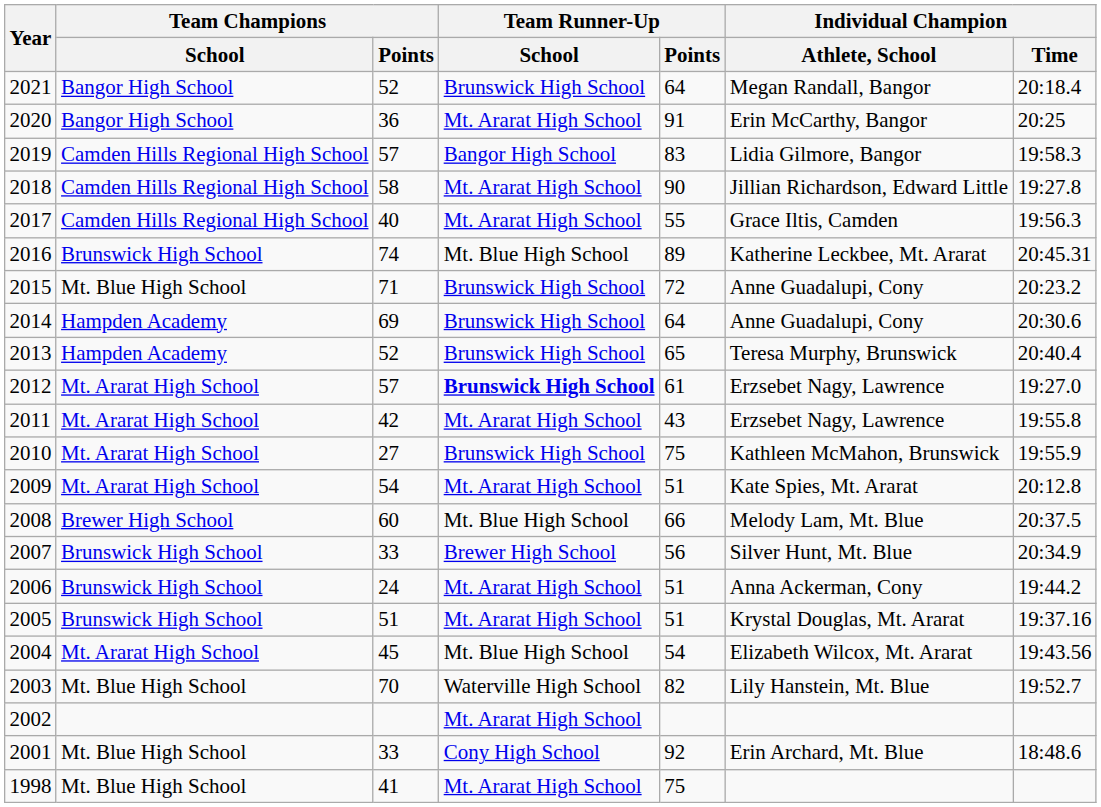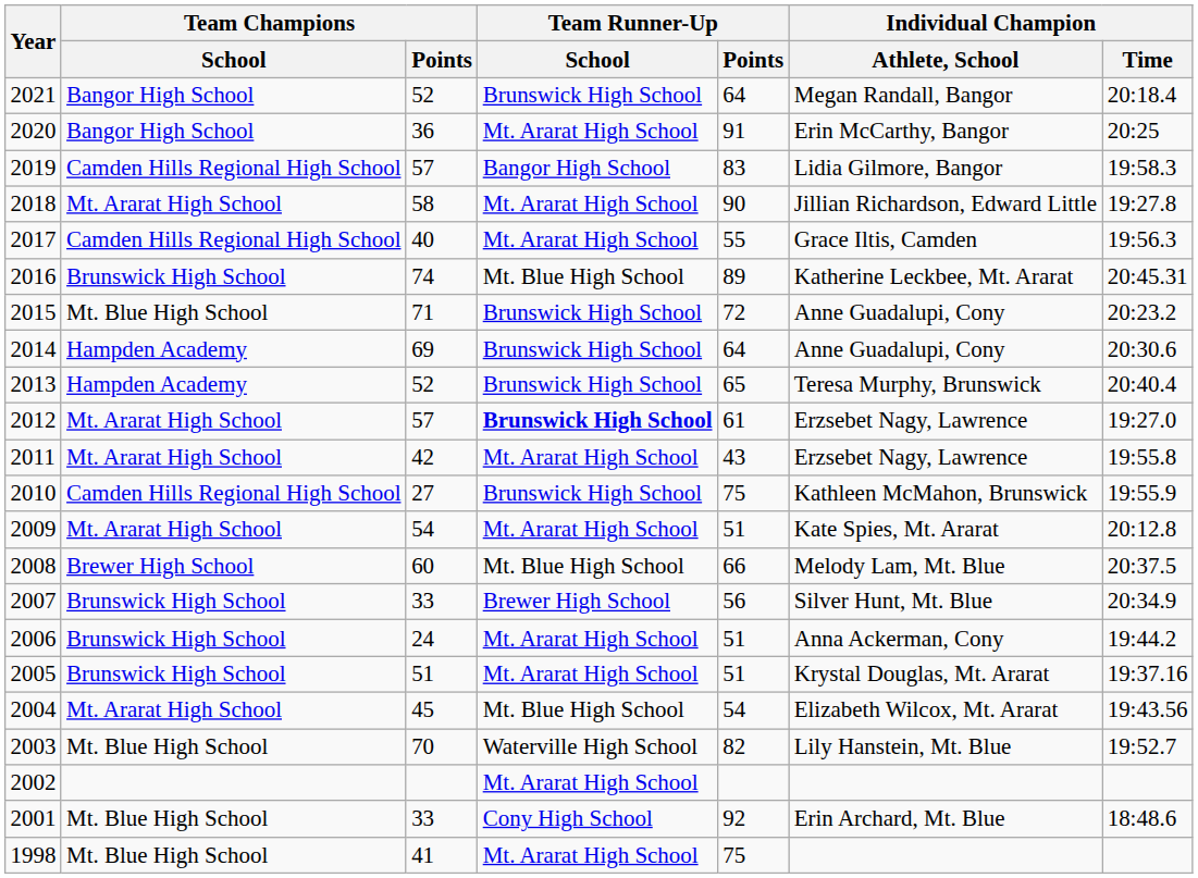2018 | Team Champions / School: Camden Hills Regional High School -> Mt. Ararat High School
2010 | Team Champions / School: Mt. Ararat High School -> Camden Hills Regional High School
